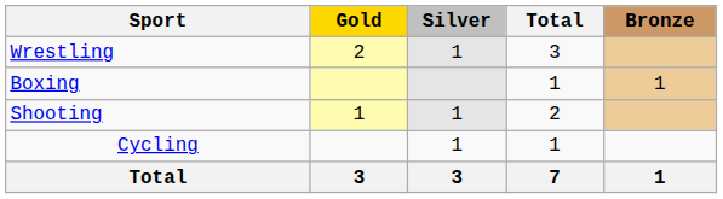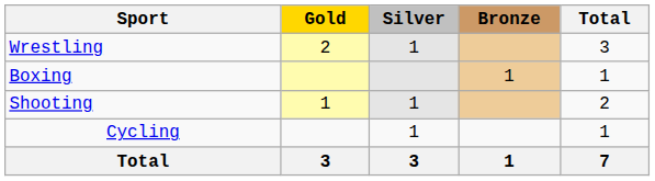columns swapped: Bronze <-> Total
